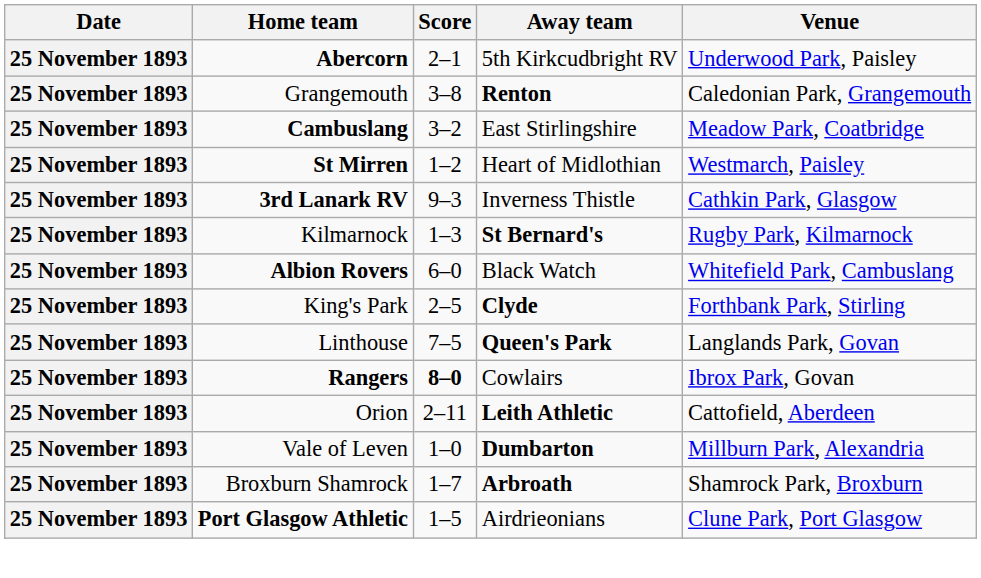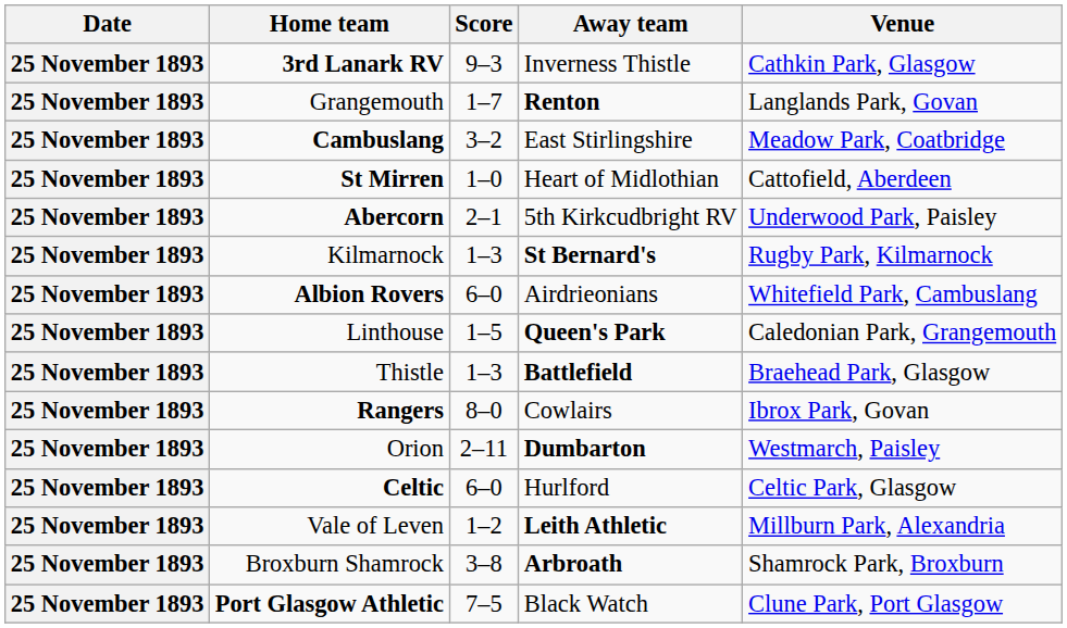rows swapped: 3rd Lanark RV <-> Abercorn
Grangemouth | Score: 3–8 -> 1–7
Grangemouth | Venue: Caledonian Park, Grangemouth -> Langlands Park, Govan
St Mirren | Score: 1–2 -> 1–0
St Mirren | Venue: Westmarch, Paisley -> Cattofield, Aberdeen
Albion Rovers | Away team: Black Watch -> Airdrieonians
- row: 25 November 1893 | King's Park | 2–5 | Clyde | Forthbank Park, Stirling
Linthouse | Score: 7–5 -> 1–5
Linthouse | Venue: Langlands Park, Govan -> Caledonian Park, Grangemouth
+ row: 25 November 1893 | Thistle | 1–3 | Battlefield | Braehead Park, Glasgow
Rangers | Score: bold -> normal
Orion | Away team: Leith Athletic -> Dumbarton
Orion | Venue: Cattofield, Aberdeen -> Westmarch, Paisley
+ row: 25 November 1893 | Celtic | 6–0 | Hurlford | Celtic Park, Glasgow
Vale of Leven | Score: 1–0 -> 1–2
Vale of Leven | Away team: Dumbarton -> Leith Athletic
Broxburn Shamrock | Score: 1–7 -> 3–8
Port Glasgow Athletic | Score: 1–5 -> 7–5
Port Glasgow Athletic | Away team: Airdrieonians -> Black Watch
